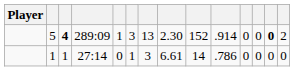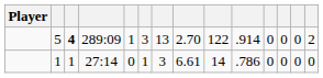5 | column 8: 2.30 -> 2.70
5 | column 9: 152 -> 122
5 | column 13: bold -> normal
